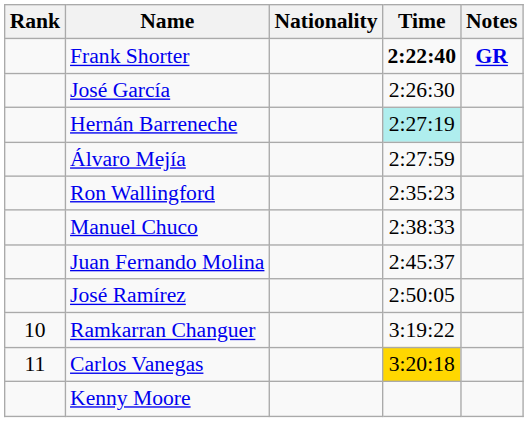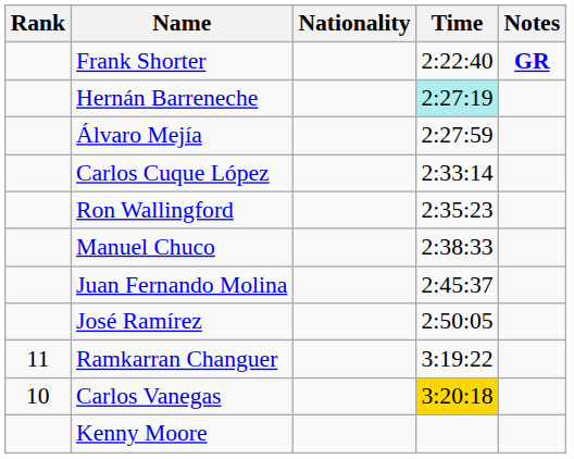Frank Shorter | Time: bold -> normal
- row: José García | 2:26:30
+ row: Carlos Cuque López | 2:33:14
Ramkarran Changuer | Rank: 10 -> 11
Carlos Vanegas | Rank: 11 -> 10
